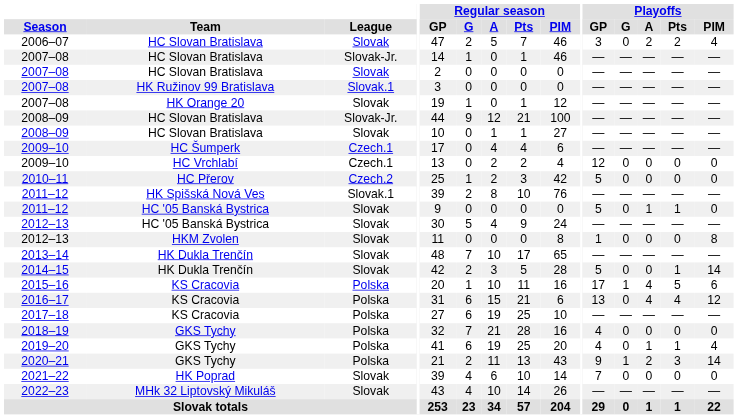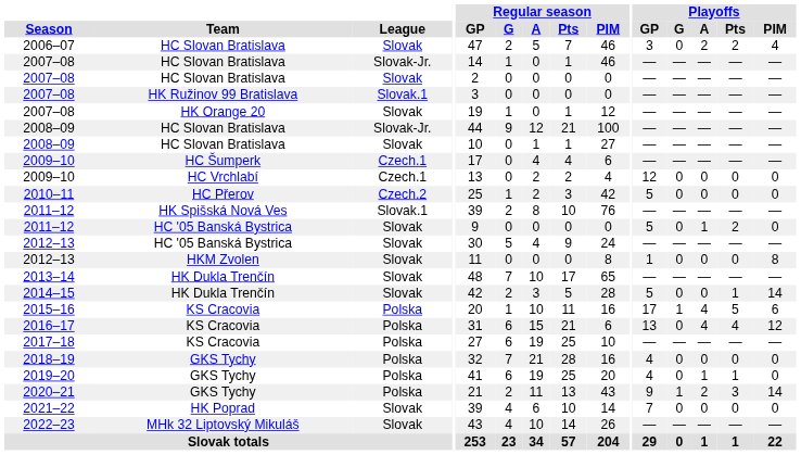2011–12 / HC '05 Banská Bystrica | Playoffs / Pts: 1 -> 2
2019–20 | Playoffs / PIM: 4 -> 0
